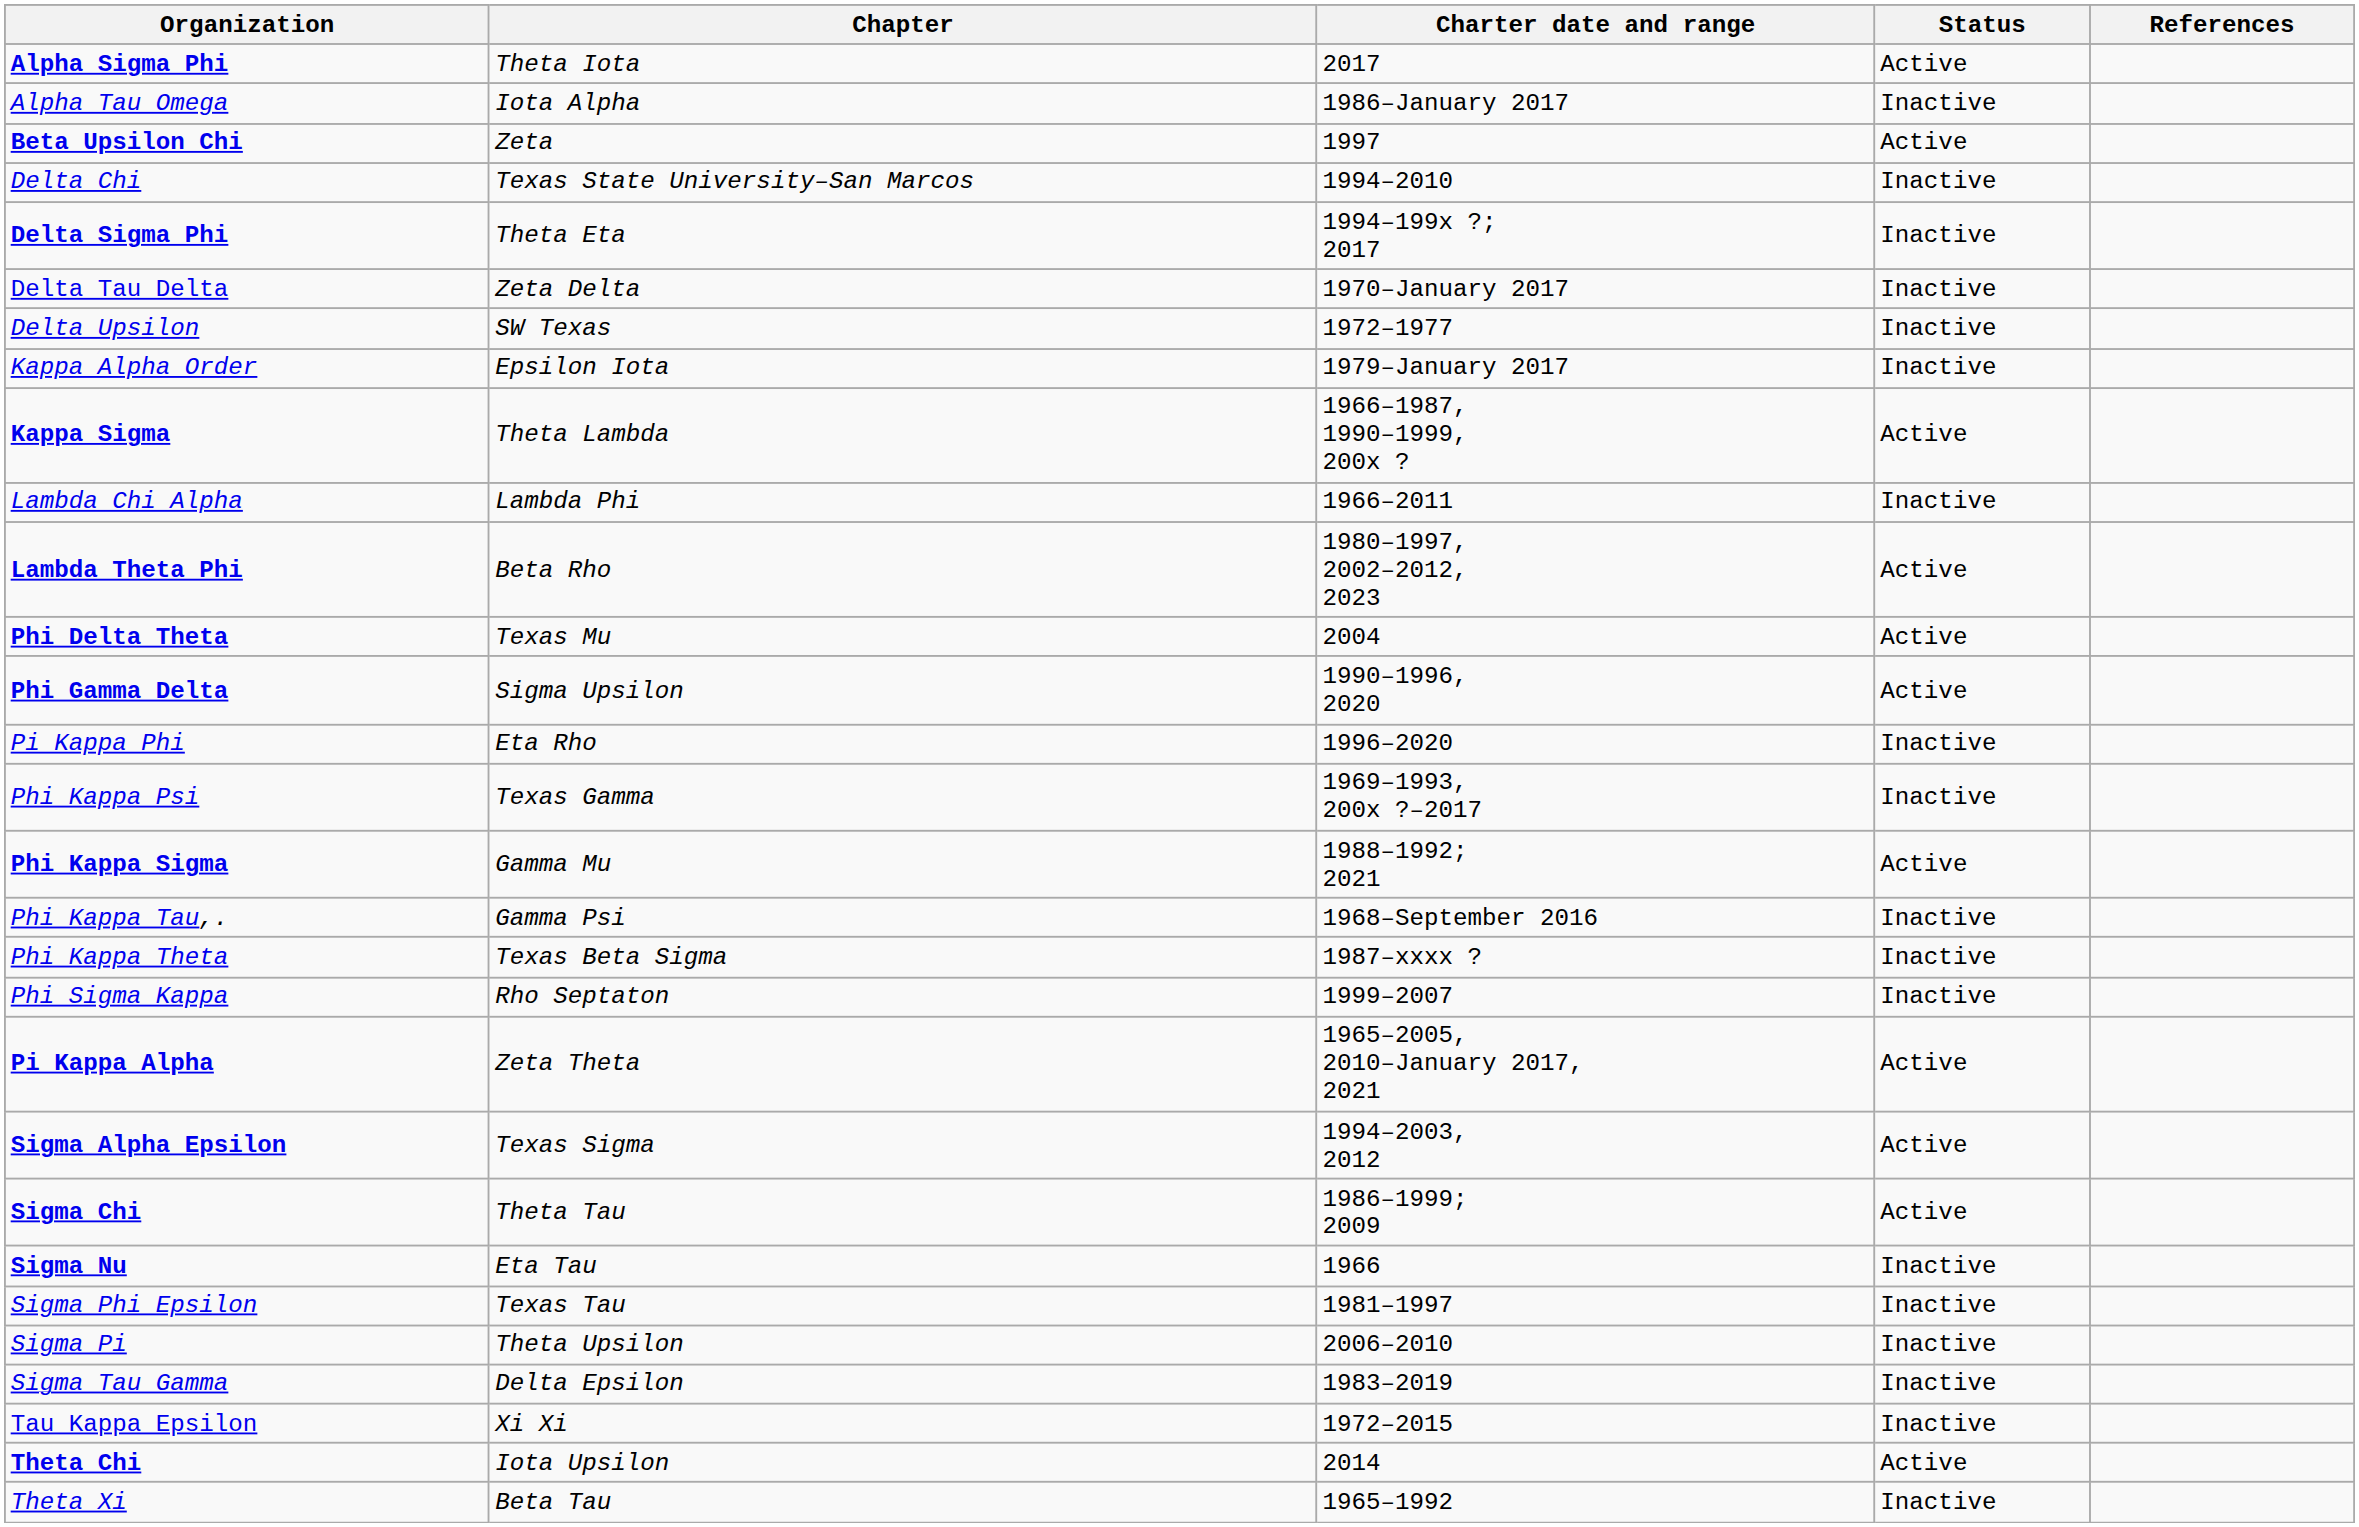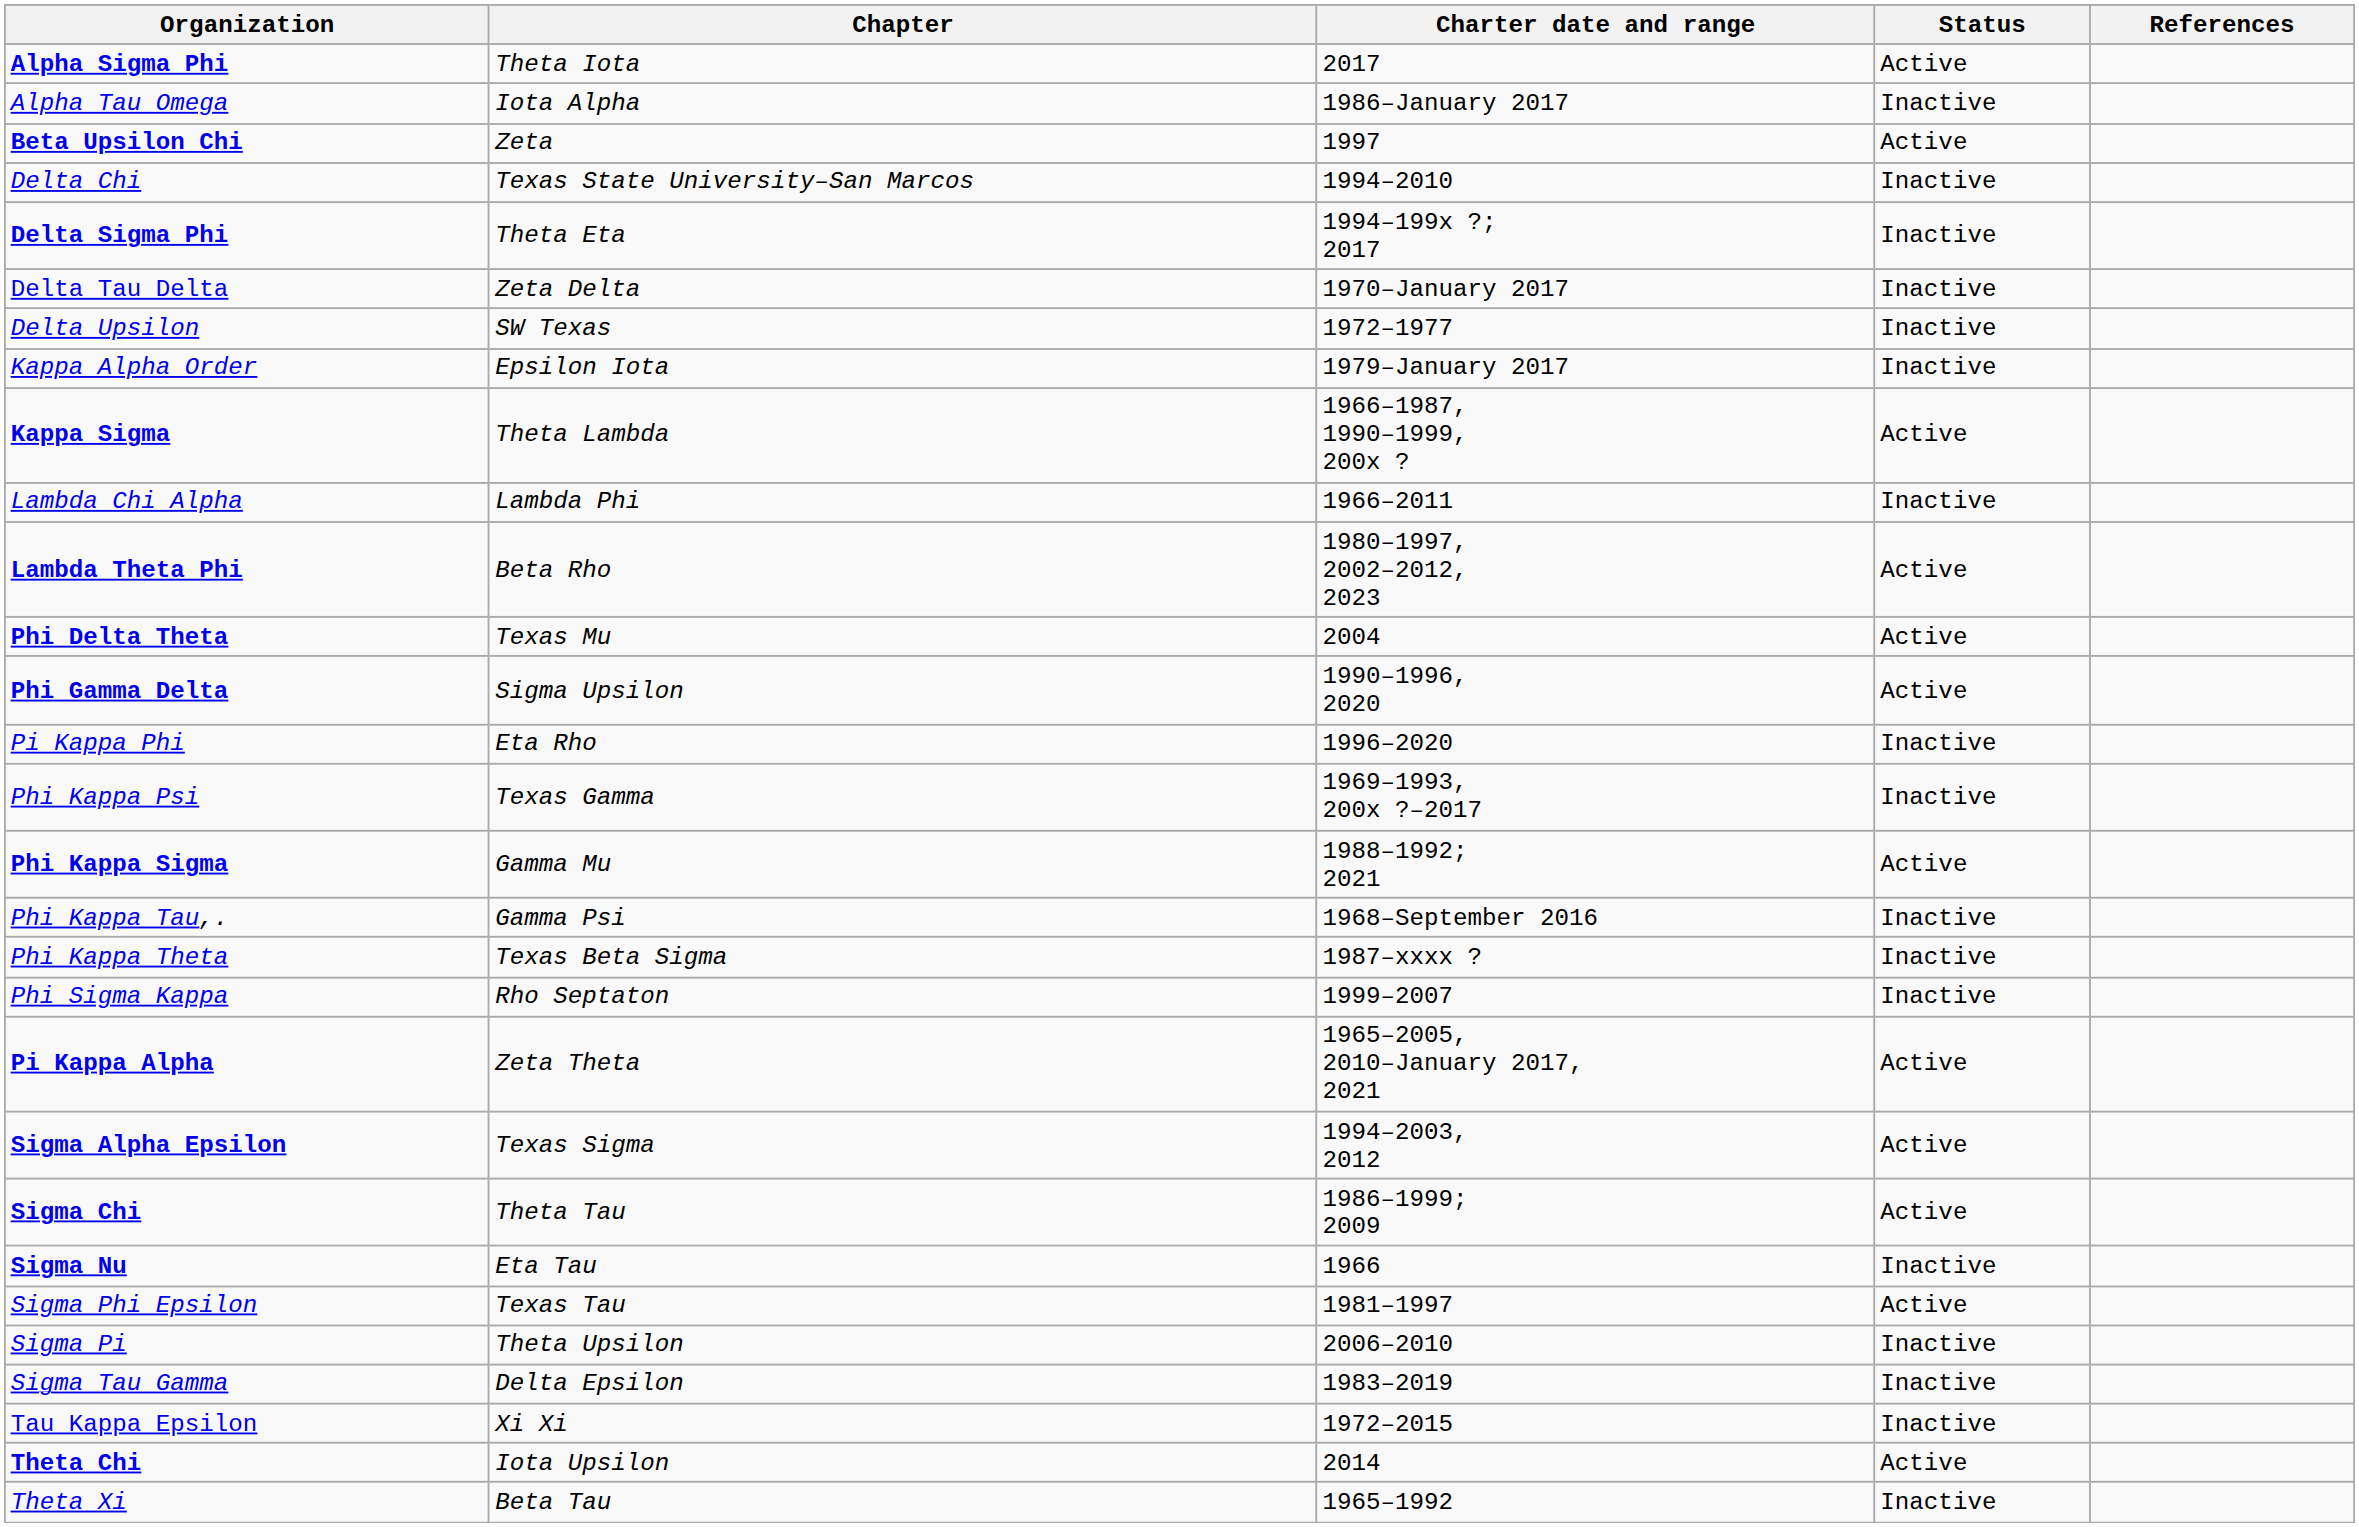Sigma Phi Epsilon | Status: Inactive -> Active
